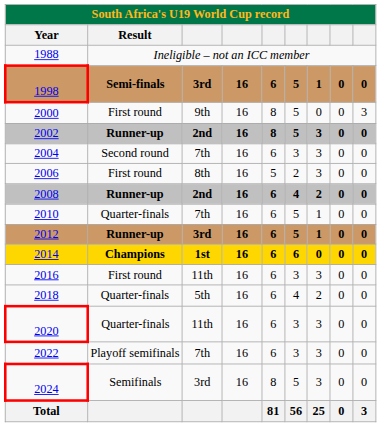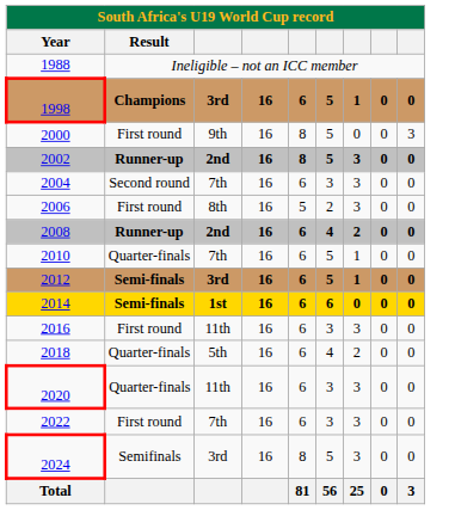1998 | Result: Semi-finals -> Champions
2012 | Result: Runner-up -> Semi-finals
2014 | Result: Champions -> Semi-finals
2022 | Result: Playoff semifinals -> First round
